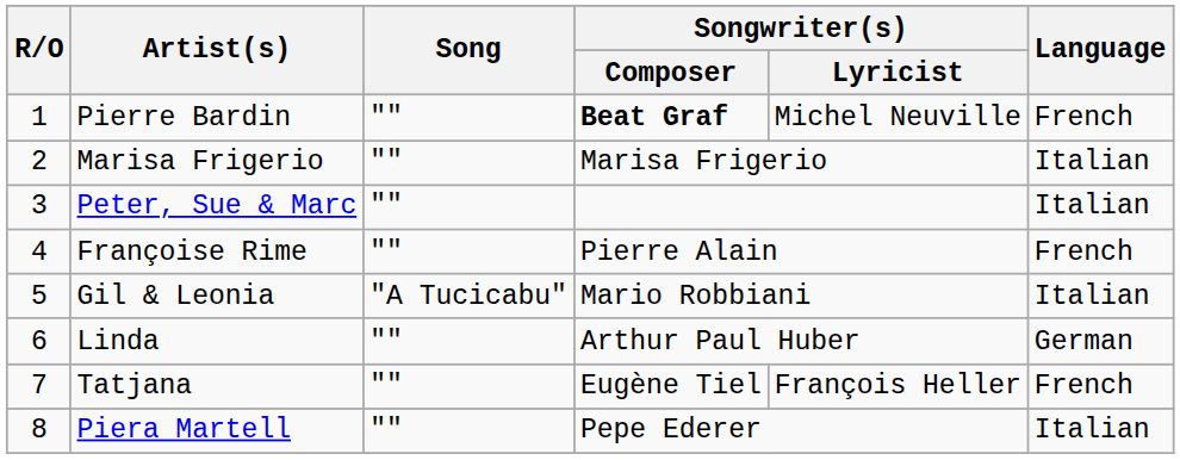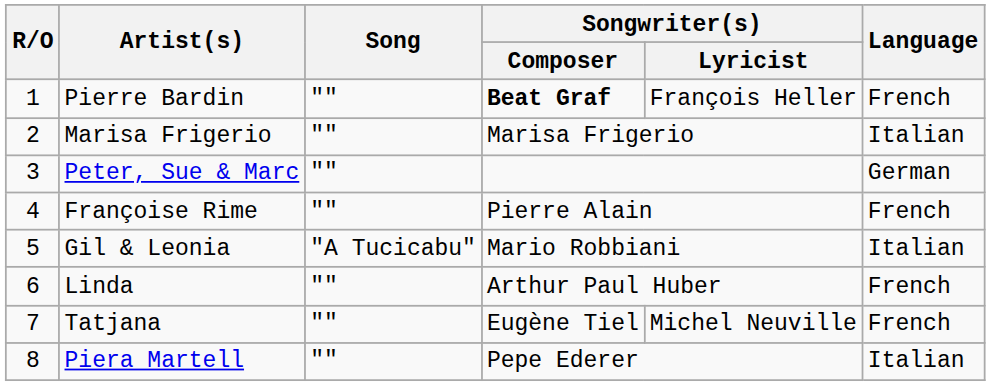Pierre Bardin | Songwriter(s) / Lyricist: Michel Neuville -> François Heller
Peter, Sue & Marc | Language: Italian -> German
Linda | Language: German -> French
Tatjana | Songwriter(s) / Lyricist: François Heller -> Michel Neuville
